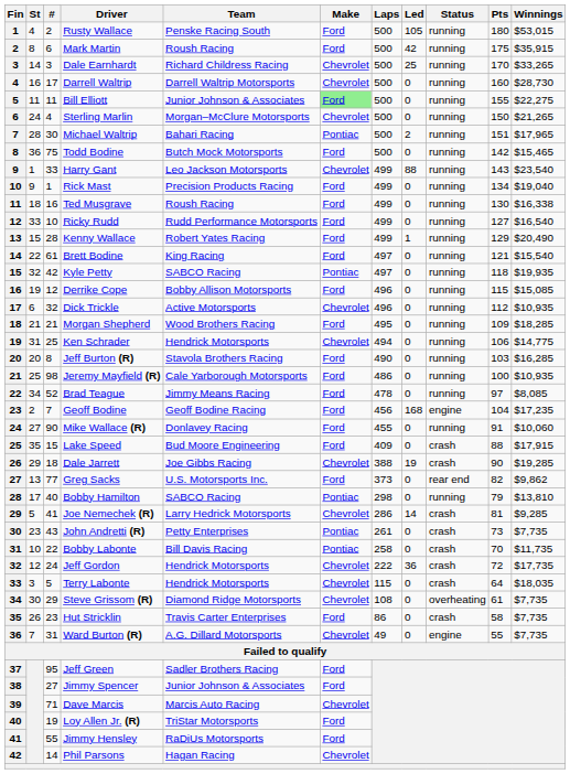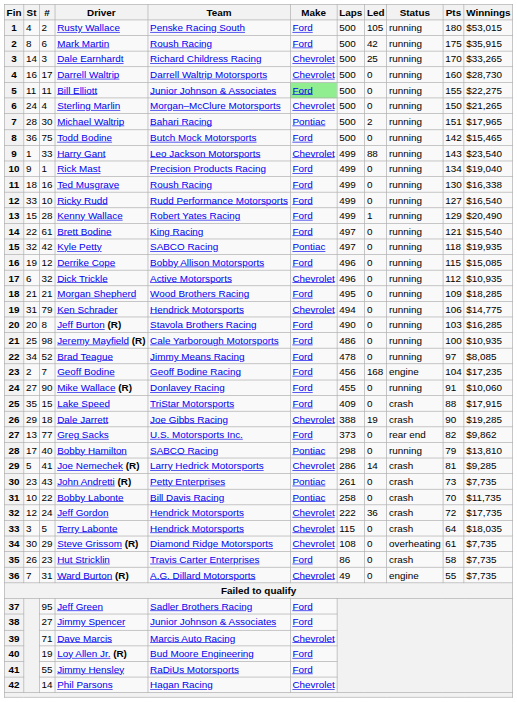Ken Schrader | #: 25 -> 79
Lake Speed | Team: Bud Moore Engineering -> TriStar Motorsports
Loy Allen Jr. (R) | Team: TriStar Motorsports -> Bud Moore Engineering
